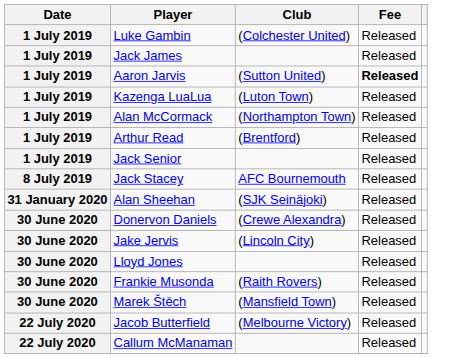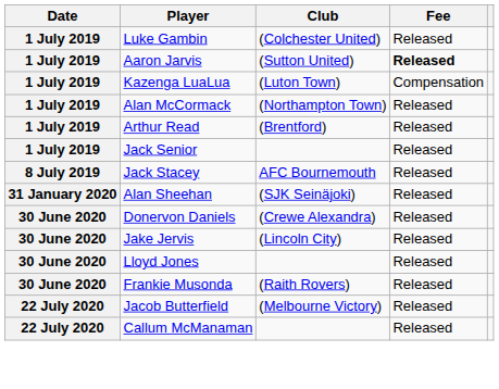- row: 1 July 2019 | Jack James | Released
Kazenga LuaLua | Fee: Released -> Compensation
- row: 30 June 2020 | Marek Štěch | (Mansfield Town) | Released
